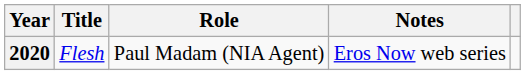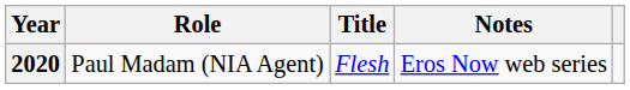columns swapped: Title <-> Role
